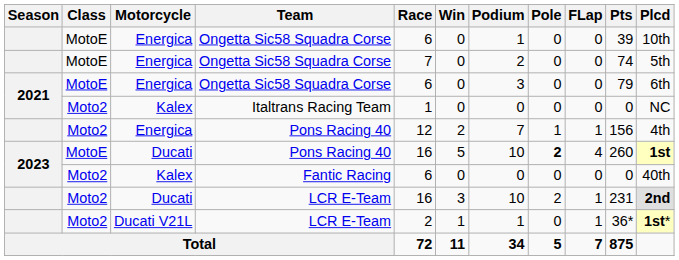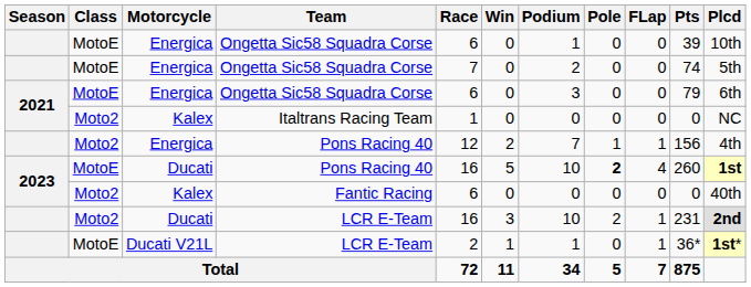Ducati V21L / LCR E-Team | Class: Moto2 -> MotoE
